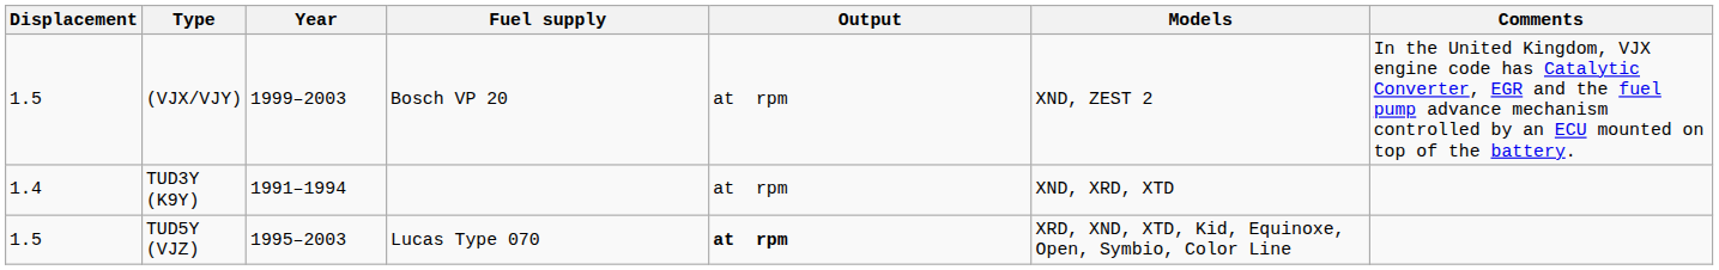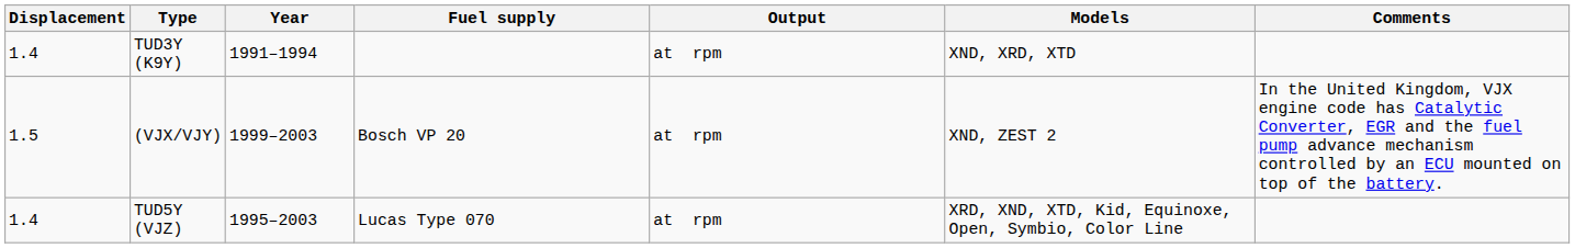rows swapped: TUD3Y (K9Y) <-> (VJX/VJY)
TUD5Y (VJZ) | Displacement: 1.5 -> 1.4
TUD5Y (VJZ) | Output: bold -> normal
